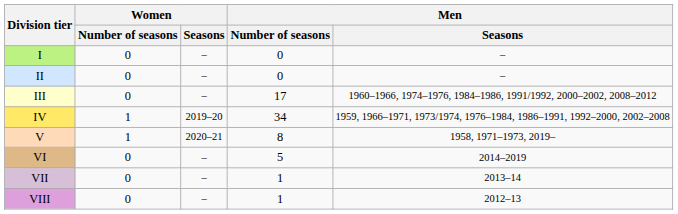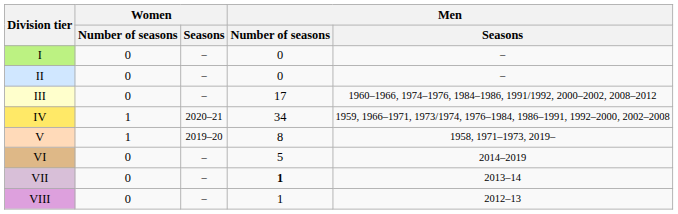IV | Women / Seasons: 2019–20 -> 2020–21
V | Women / Seasons: 2020–21 -> 2019–20
VII | Men / Number of seasons: normal -> bold
